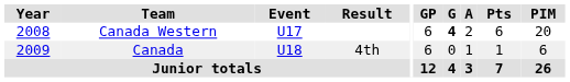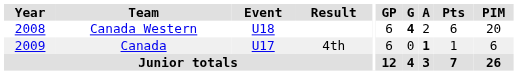Canada Western | Event: U17 -> U18
Canada | Event: U18 -> U17
Canada | A: normal -> bold
